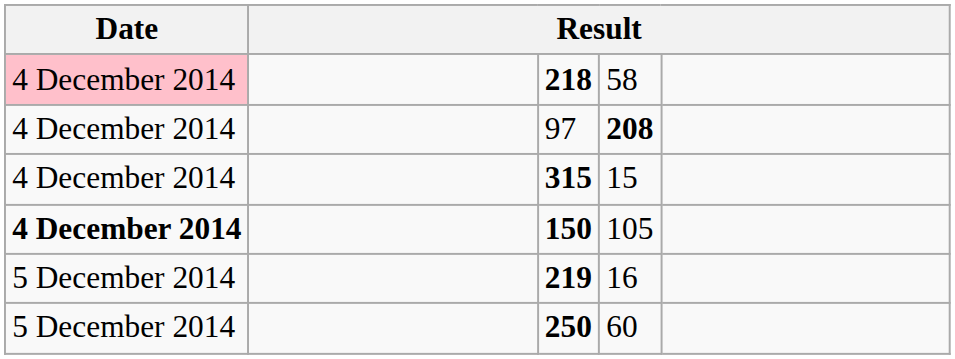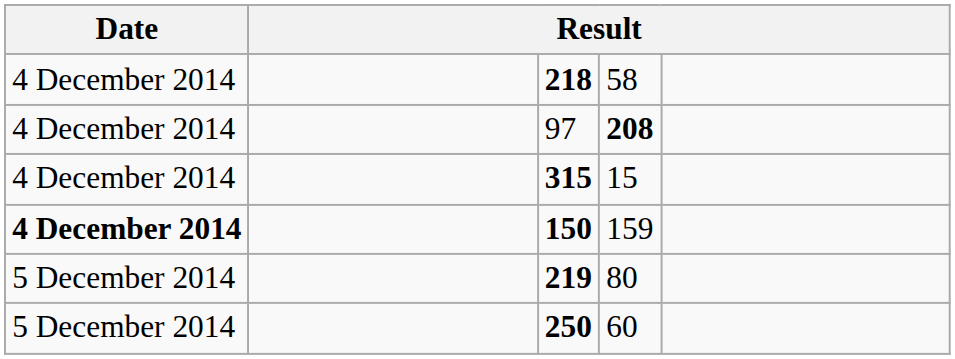218 | Date: pink background -> no background
150 | column 4: 105 -> 159
219 | column 4: 16 -> 80
